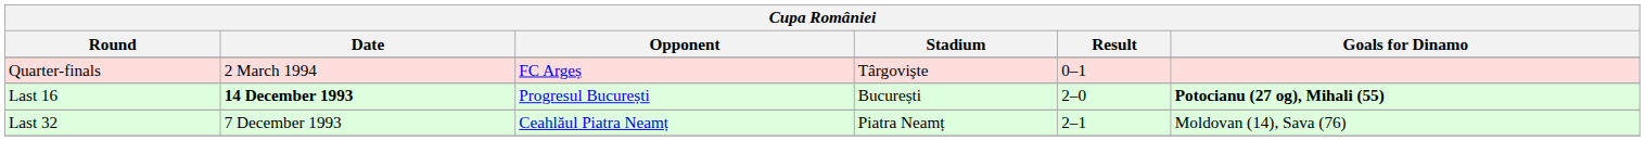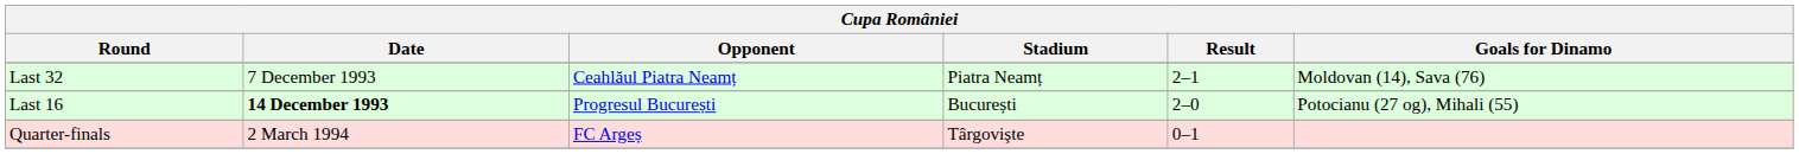rows swapped: Last 32 <-> Quarter-finals
Last 16 | Goals for Dinamo: bold -> normal
